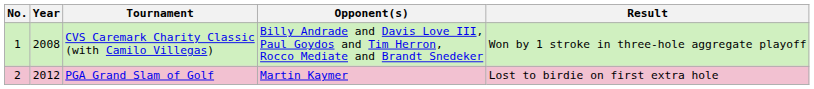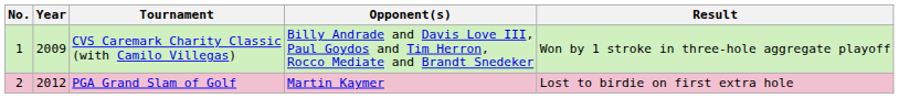CVS Caremark Charity Classic (with Camilo Villegas) | Year: 2008 -> 2009
